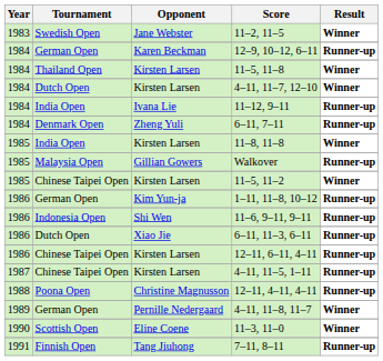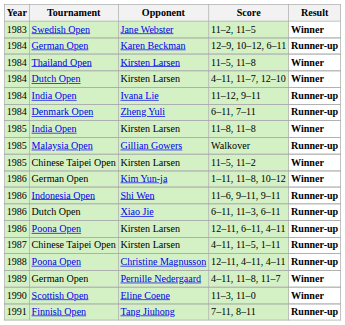1–11, 11–8, 10–12 | Result: Runner-up -> Winner
12–11, 6–11, 4–11 | Tournament: Chinese Taipei Open -> Poona Open
